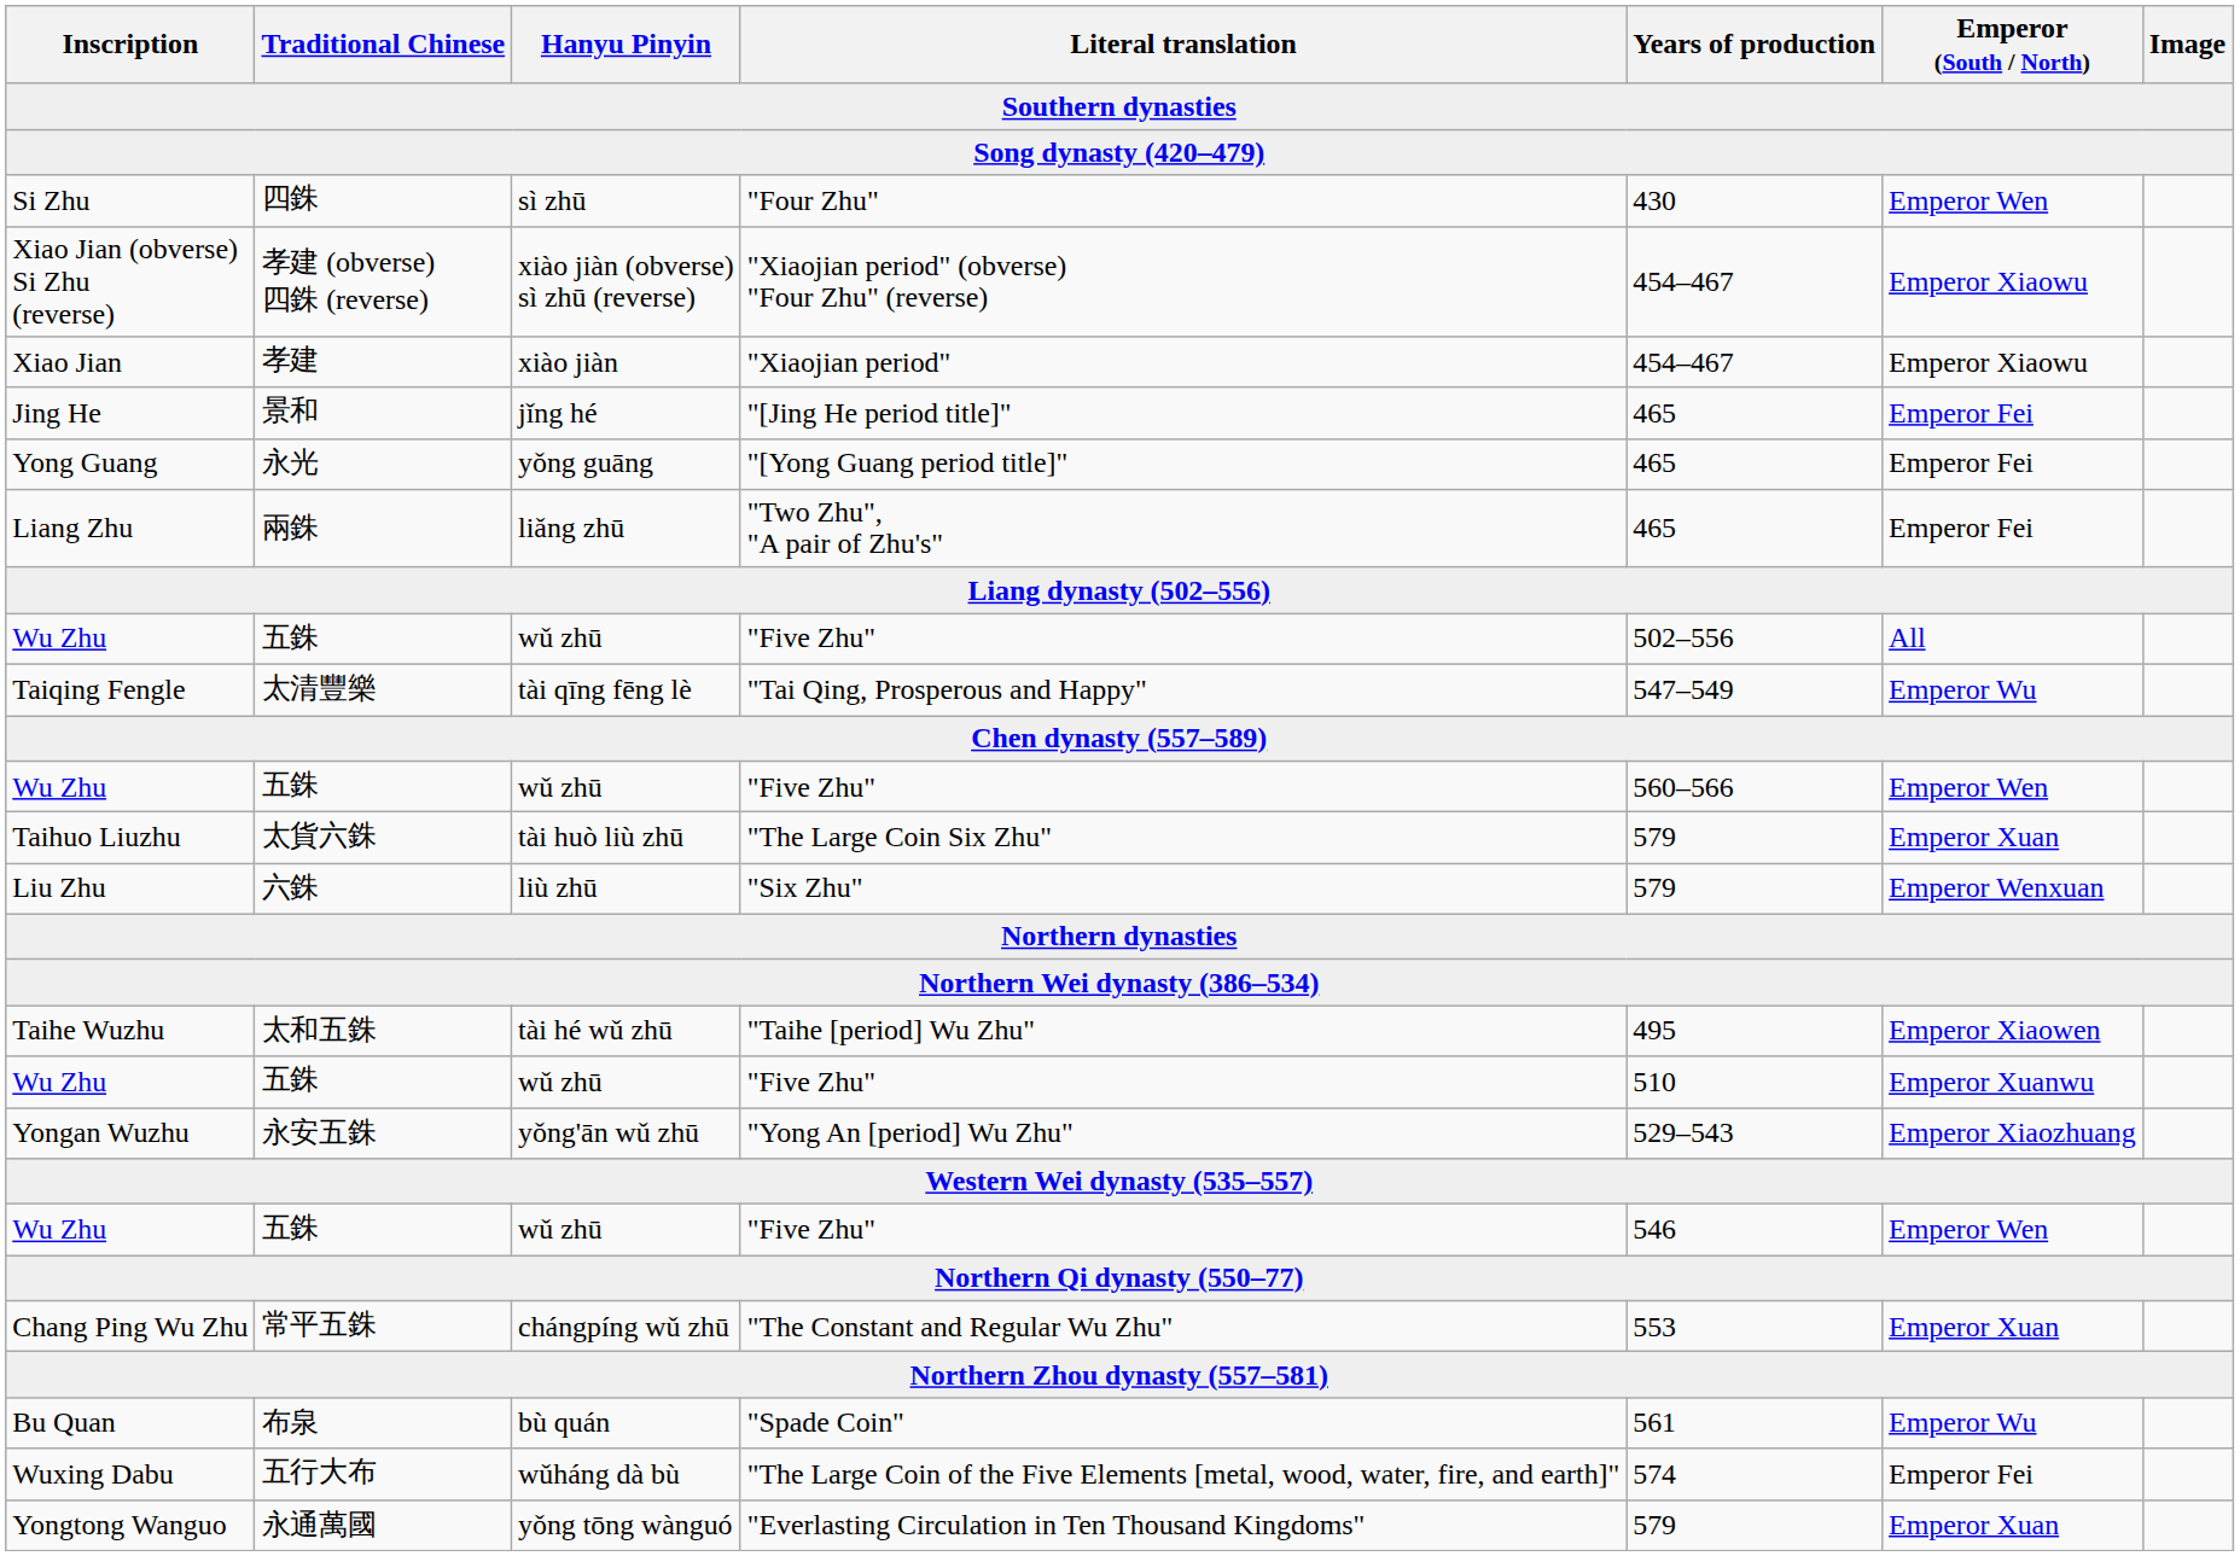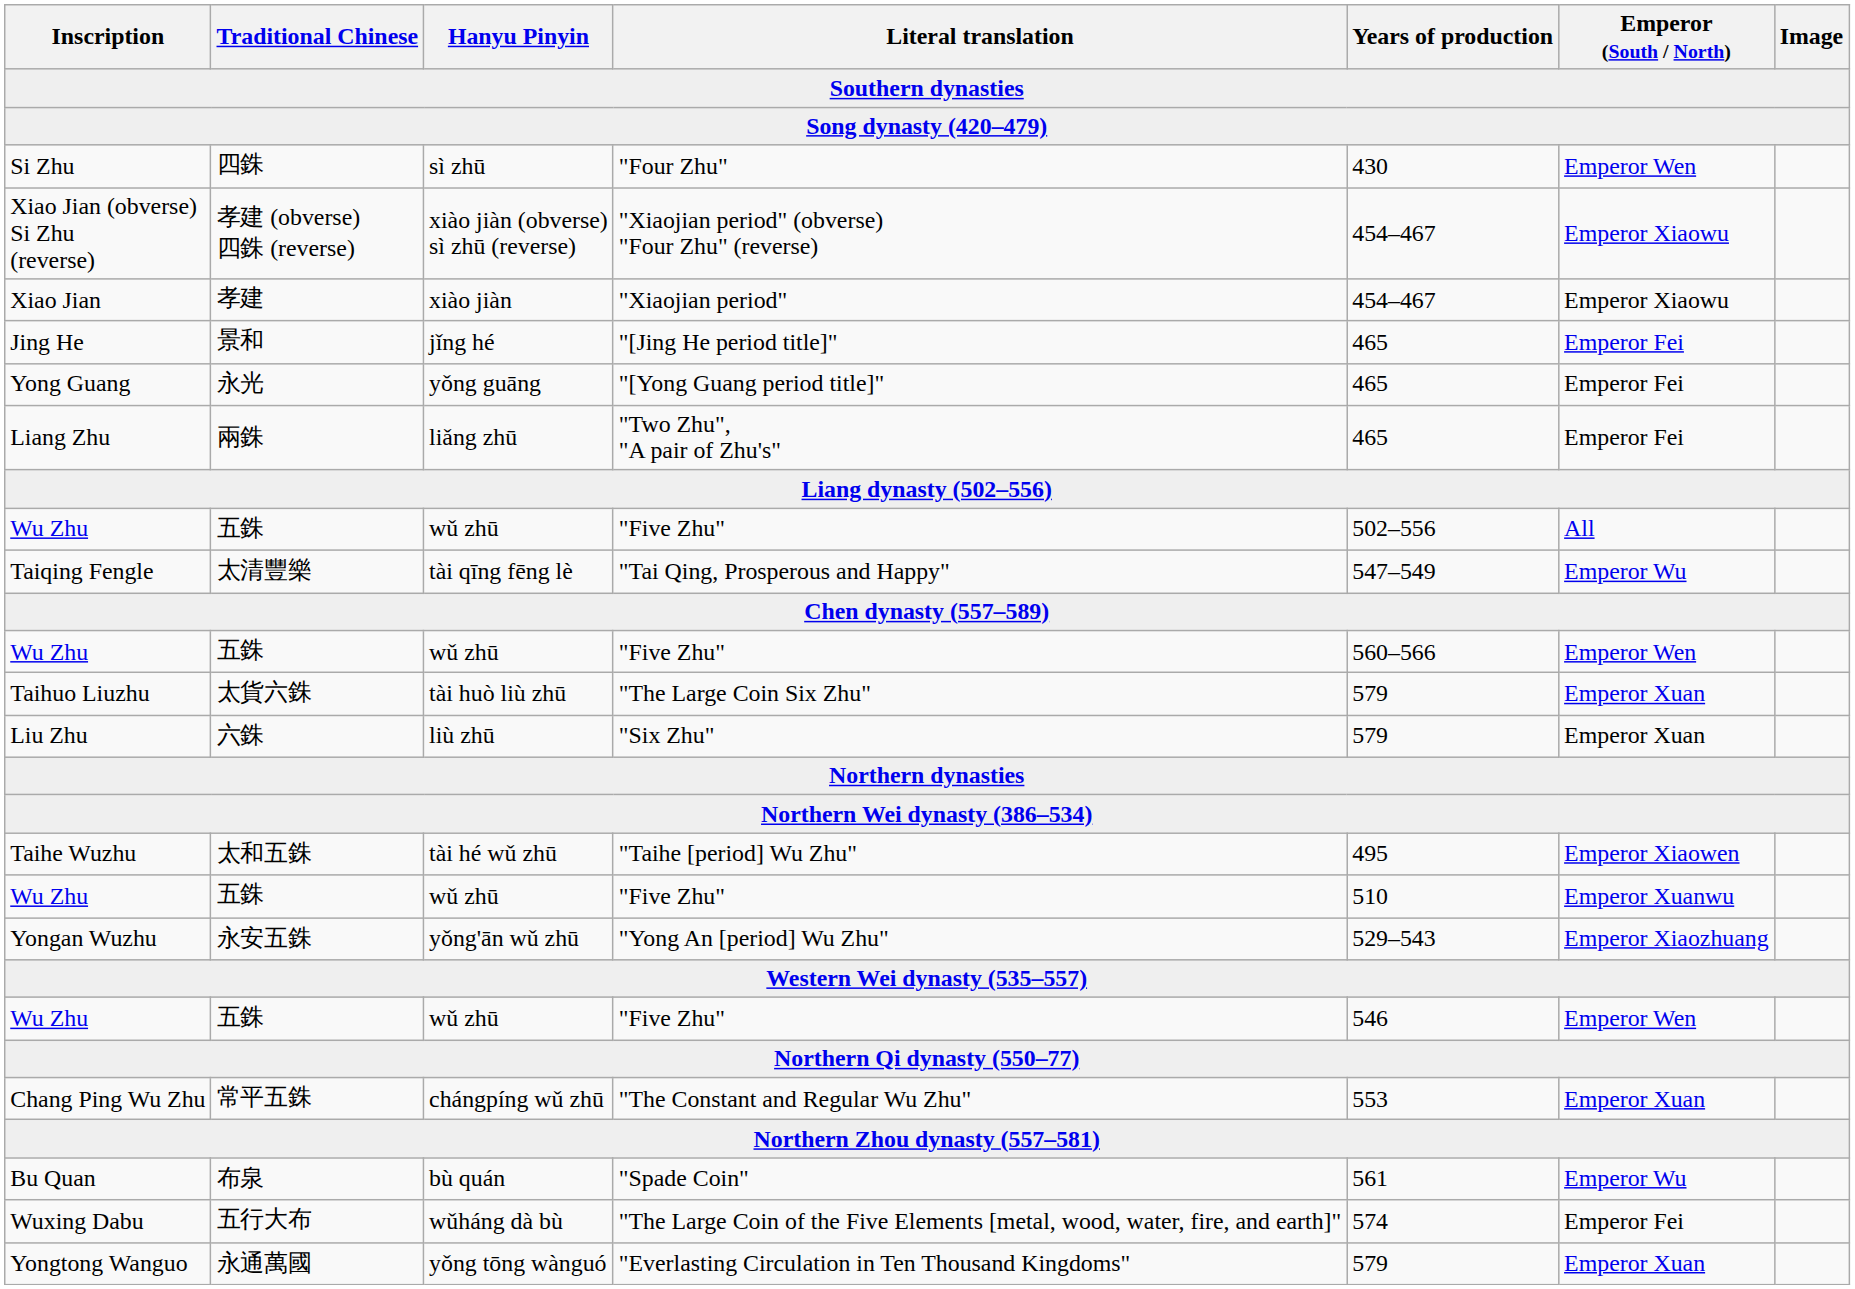Liu Zhu | Emperor (South / North): Emperor Wenxuan -> Emperor Xuan
